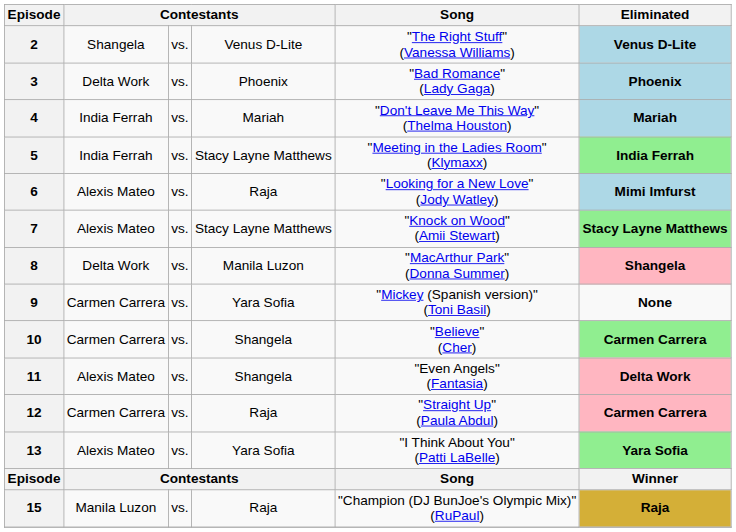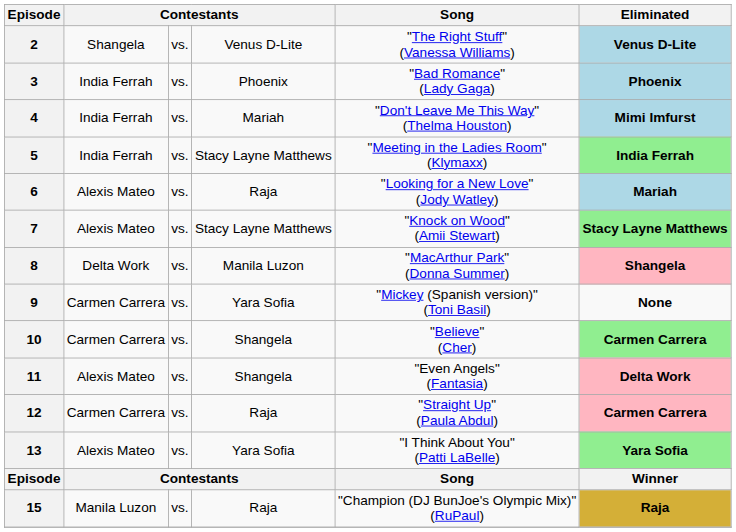3 | column 2: Delta Work -> India Ferrah
4 | Eliminated: Mariah -> Mimi Imfurst
6 | Eliminated: Mimi Imfurst -> Mariah
